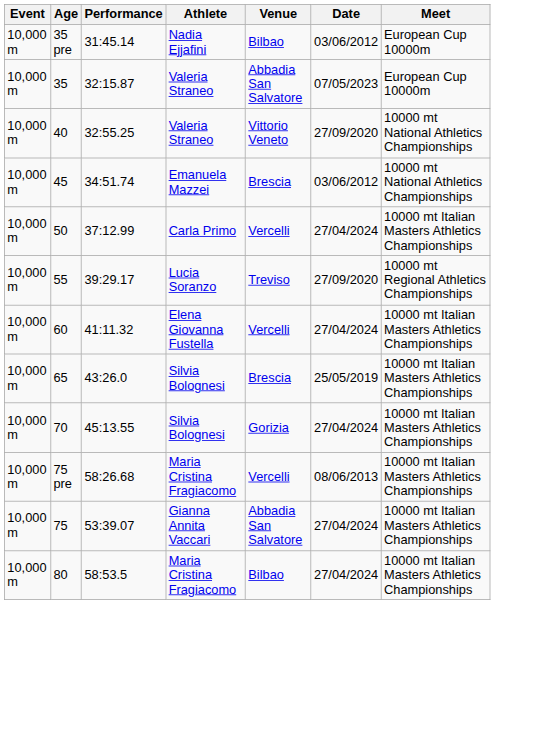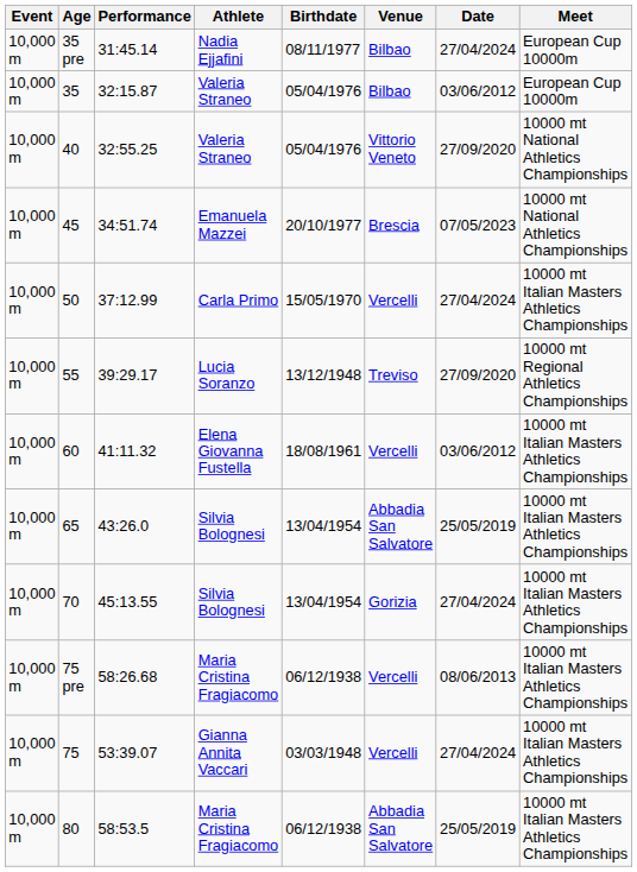+ column: Birthdate | 08/11/1977 | 05/04/1976 | 05/04/1976 | 20/10/1977 | 15/05/1970 | 13/12/1948 | 18/08/1961 | 13/04/1954 | 13/04/1954 | 06/12/1938 | 03/03/1948 | 06/12/1938
35 pre | Date: 03/06/2012 -> 27/04/2024
35 | Venue: Abbadia San Salvatore -> Bilbao
35 | Date: 07/05/2023 -> 03/06/2012
45 | Date: 03/06/2012 -> 07/05/2023
60 | Date: 27/04/2024 -> 03/06/2012
65 | Venue: Brescia -> Abbadia San Salvatore
75 | Venue: Abbadia San Salvatore -> Vercelli
80 | Venue: Bilbao -> Abbadia San Salvatore
80 | Date: 27/04/2024 -> 25/05/2019
